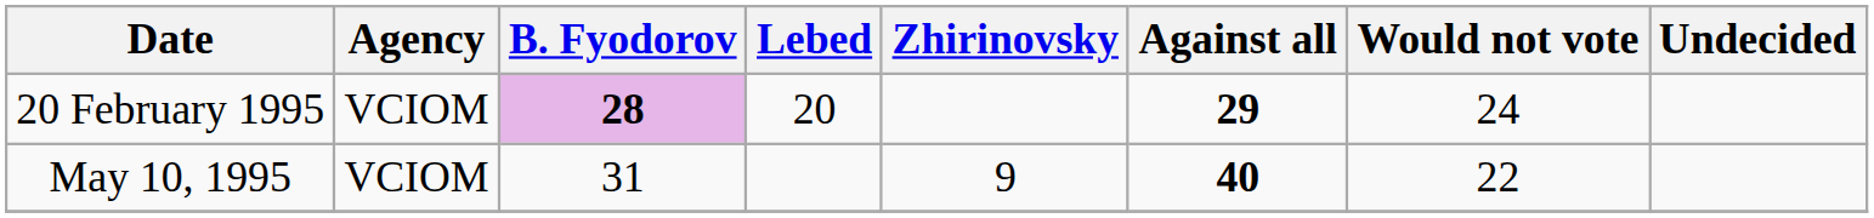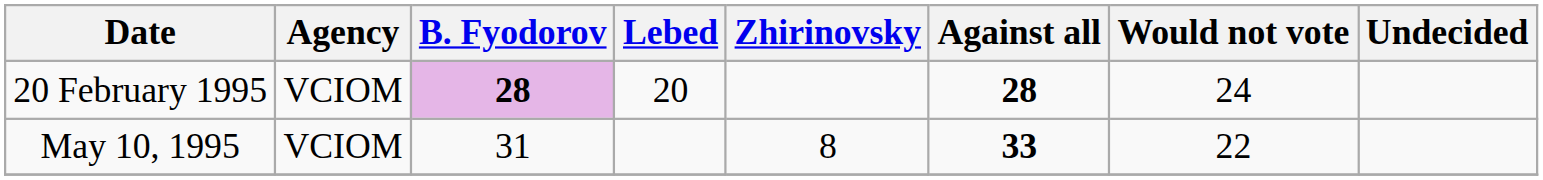20 February 1995 | Against all: 29 -> 28
May 10, 1995 | Zhirinovsky: 9 -> 8
May 10, 1995 | Against all: 40 -> 33
